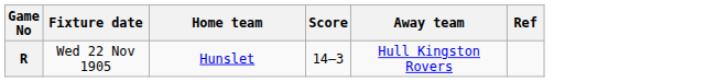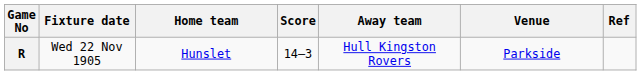+ column: Venue | Parkside
